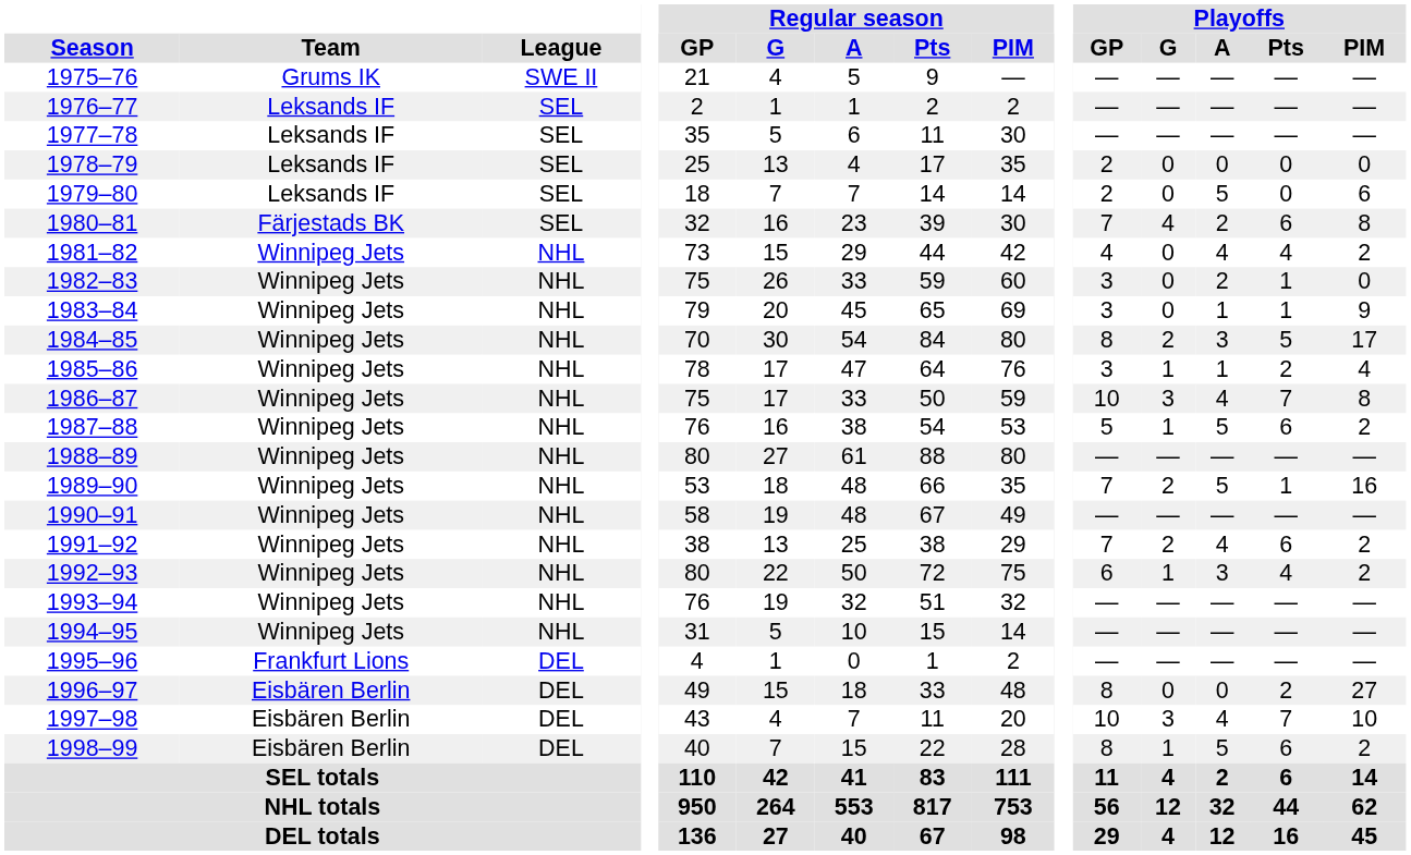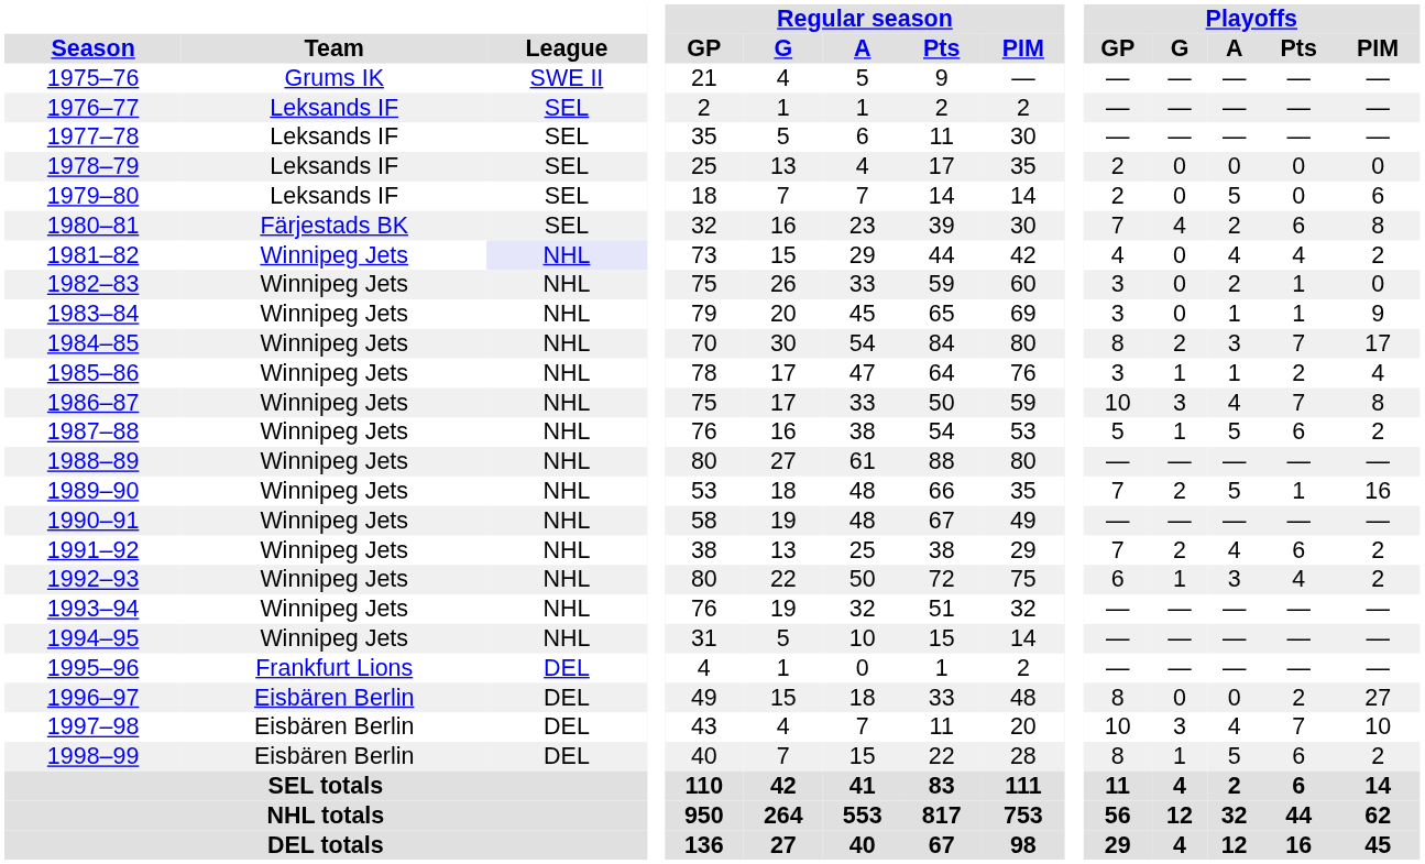1981–82 | League: no background -> lavender background
1984–85 | Playoffs / Pts: 5 -> 7
